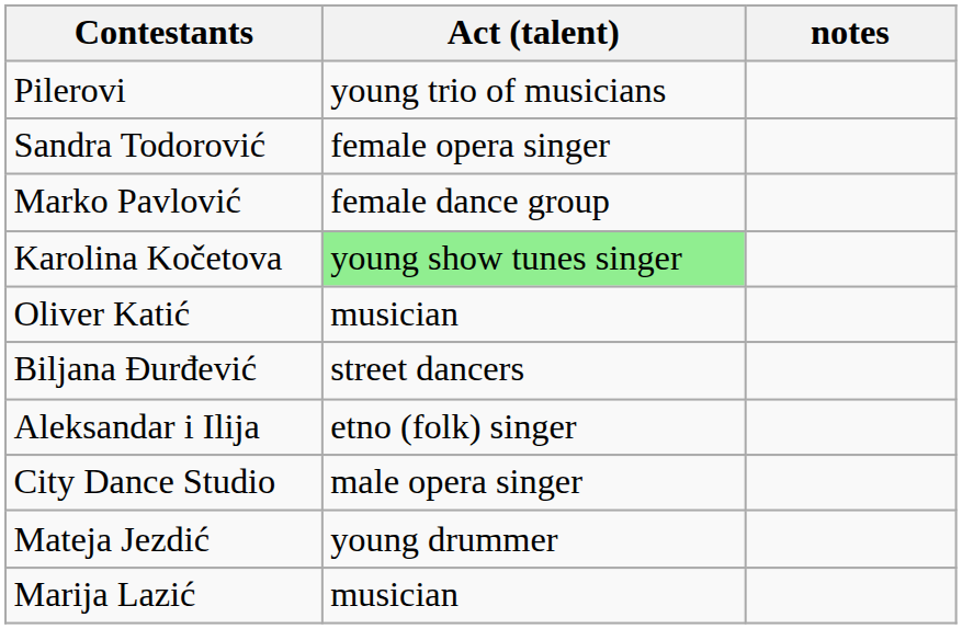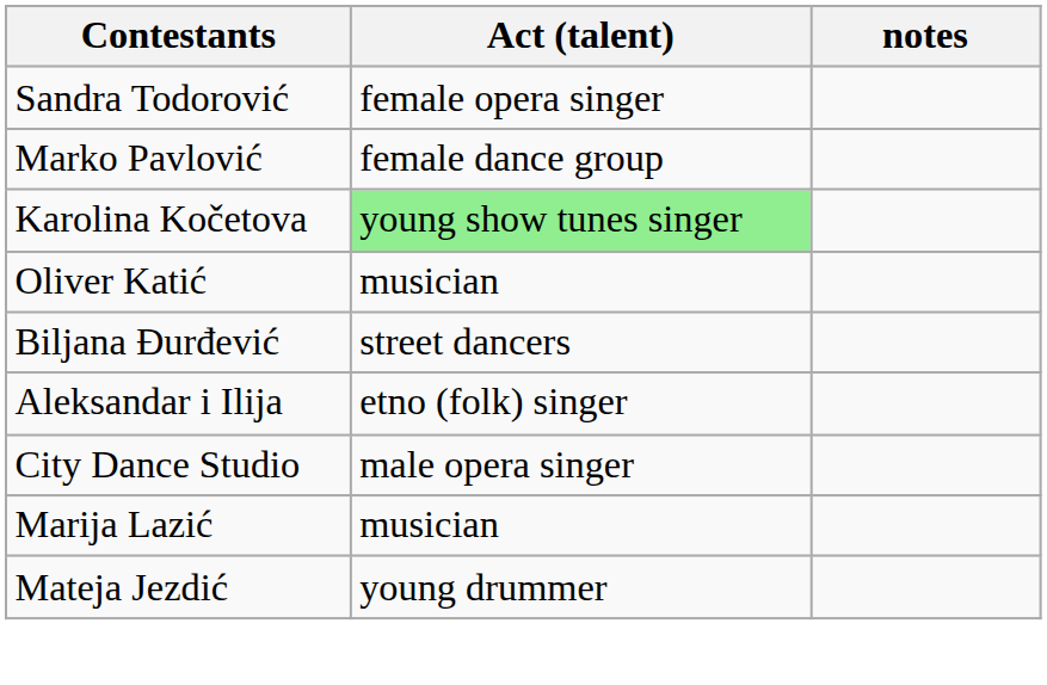- row: Pilerovi | young trio of musicians
rows swapped: Mateja Jezdić <-> Marija Lazić
